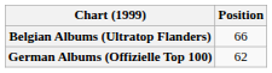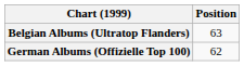Belgian Albums (Ultratop Flanders) | Position: 66 -> 63
